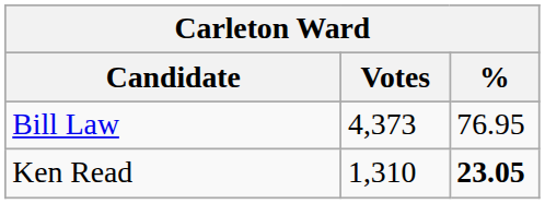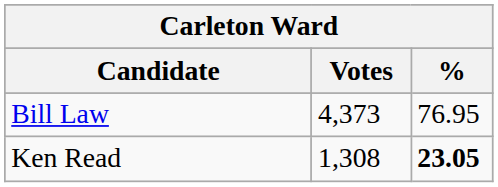Ken Read | Votes: 1,310 -> 1,308
